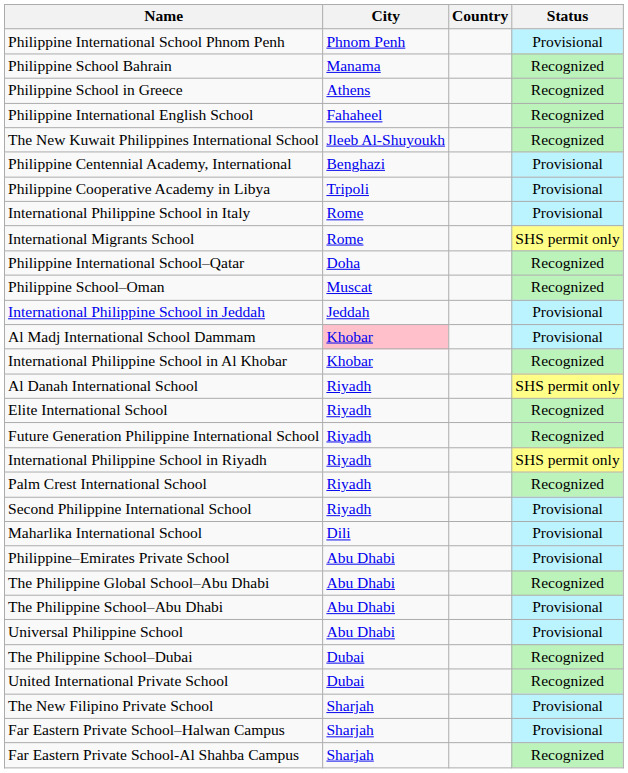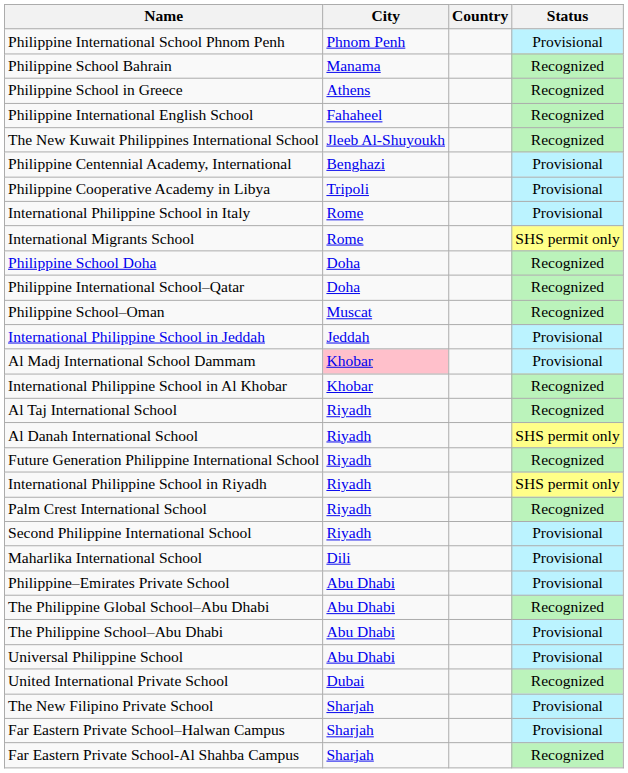+ row: Philippine School Doha | Doha | Recognized
+ row: Al Taj International School | Riyadh | Recognized
- row: Elite International School | Riyadh | Recognized
- row: The Philippine School–Dubai | Dubai | Recognized
